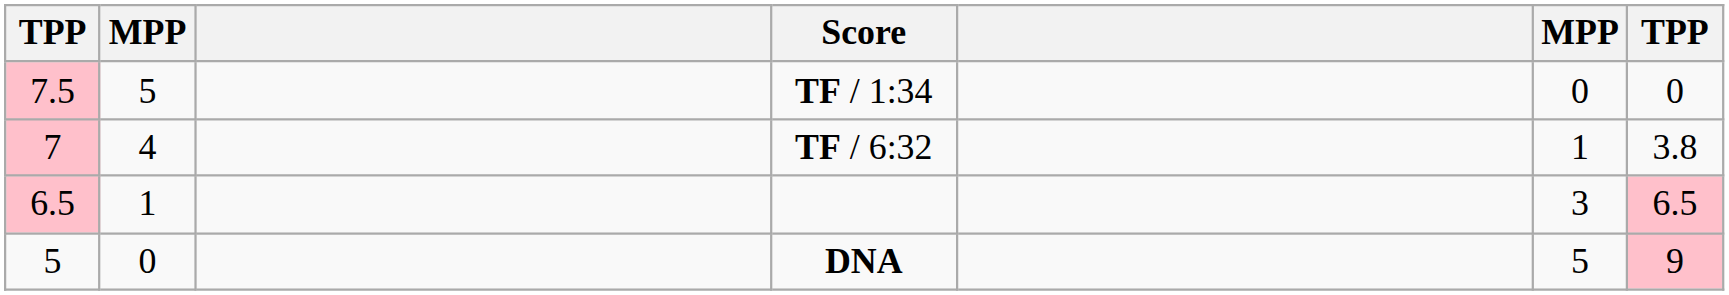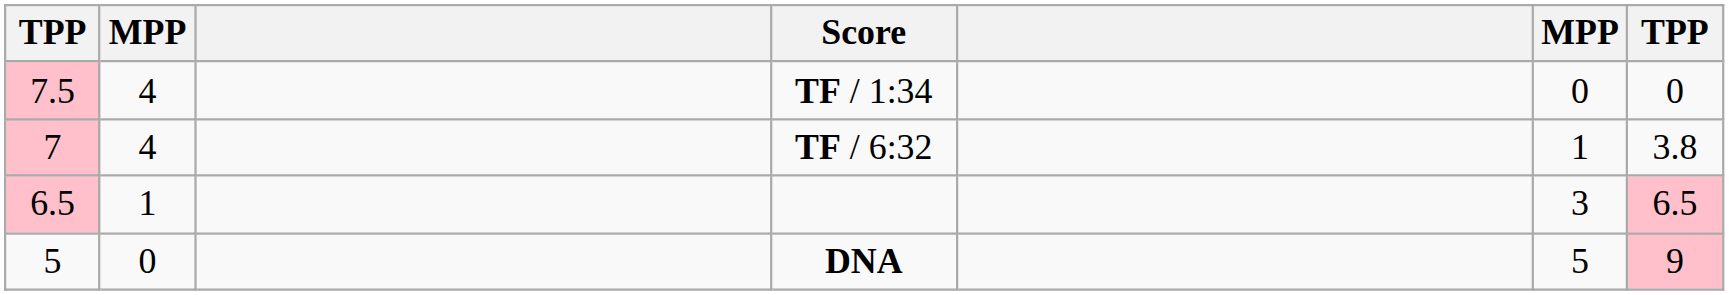TF / 1:34 | column 2: 5 -> 4
